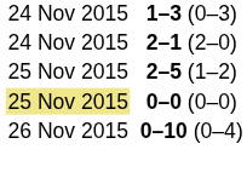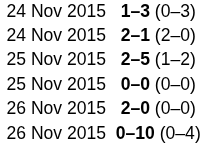0–0 (0–0) | column 1: khaki background -> no background
+ row: 26 Nov 2015 | 2–0 (0–0)
